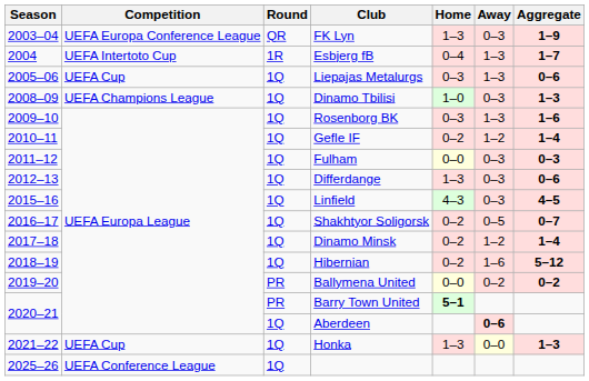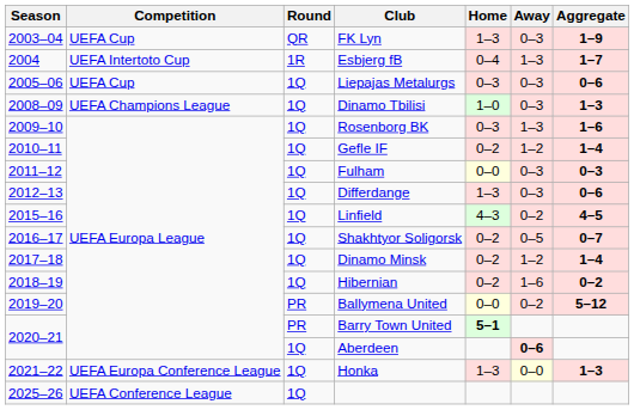FK Lyn | Competition: UEFA Europa Conference League -> UEFA Cup
Liepajas Metalurgs | Away: 1–3 -> 0–3
Linfield | Away: 0–3 -> 0–2
Hibernian | Aggregate: 5–12 -> 0–2
Ballymena United | Aggregate: 0–2 -> 5–12
Honka | Competition: UEFA Cup -> UEFA Europa Conference League
